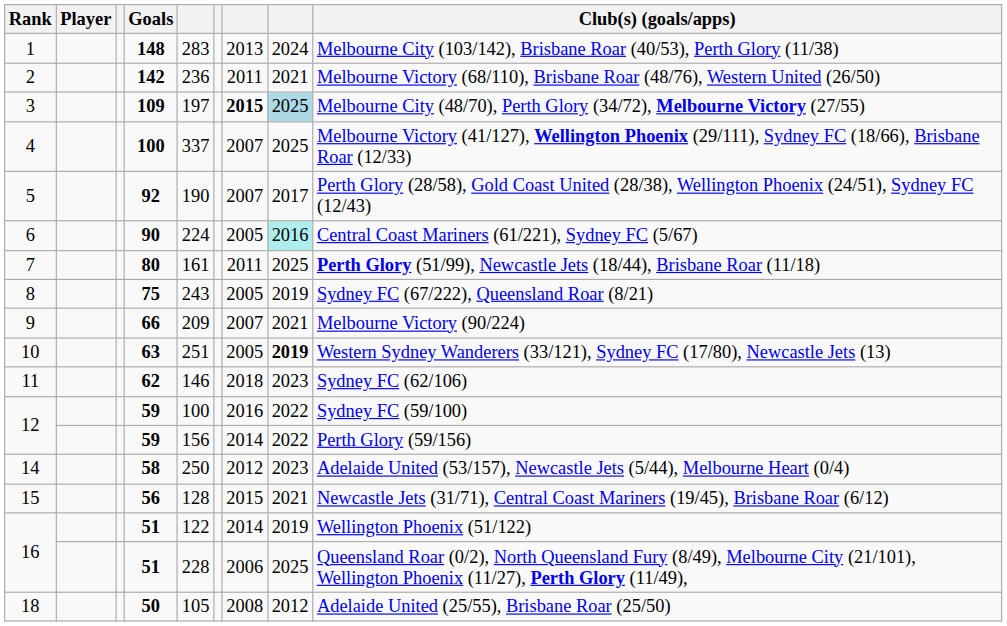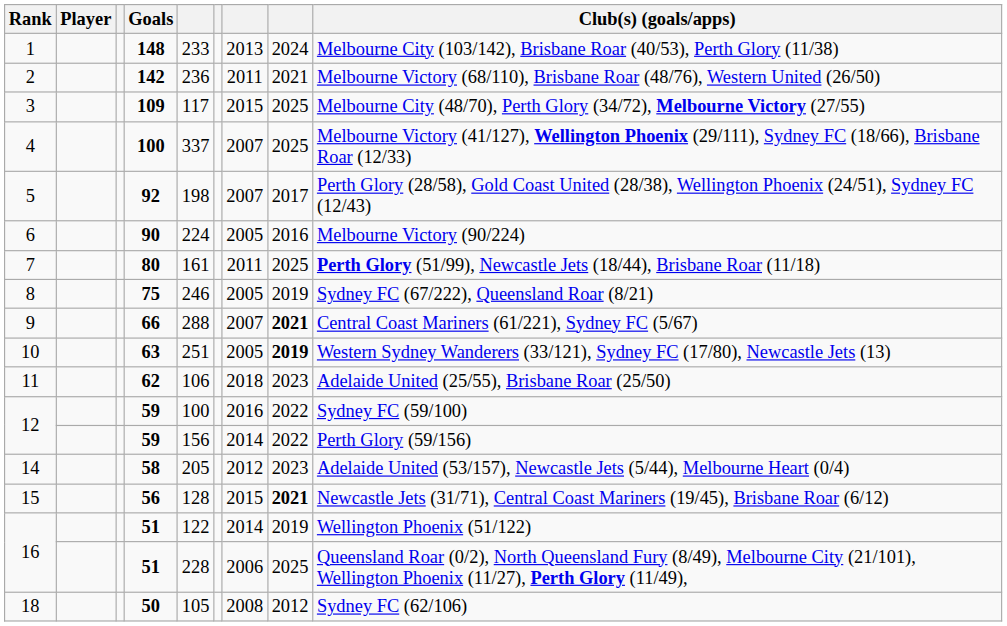1 | column 5: 283 -> 233
3 | column 5: 197 -> 117
3 | column 7: bold -> normal
3 | column 8: lightblue background -> no background
5 | column 5: 190 -> 198
6 | column 8: paleturquoise background -> no background
6 | Club(s) (goals/apps): Central Coast Mariners (61/221), Sydney FC (5/67) -> Melbourne Victory (90/224)
8 | column 5: 243 -> 246
9 | column 5: 209 -> 288
9 | column 8: normal -> bold
9 | Club(s) (goals/apps): Melbourne Victory (90/224) -> Central Coast Mariners (61/221), Sydney FC (5/67)
11 | column 5: 146 -> 106
11 | Club(s) (goals/apps): Sydney FC (62/106) -> Adelaide United (25/55), Brisbane Roar (25/50)
14 | column 5: 250 -> 205
15 | column 8: normal -> bold
18 | Club(s) (goals/apps): Adelaide United (25/55), Brisbane Roar (25/50) -> Sydney FC (62/106)
